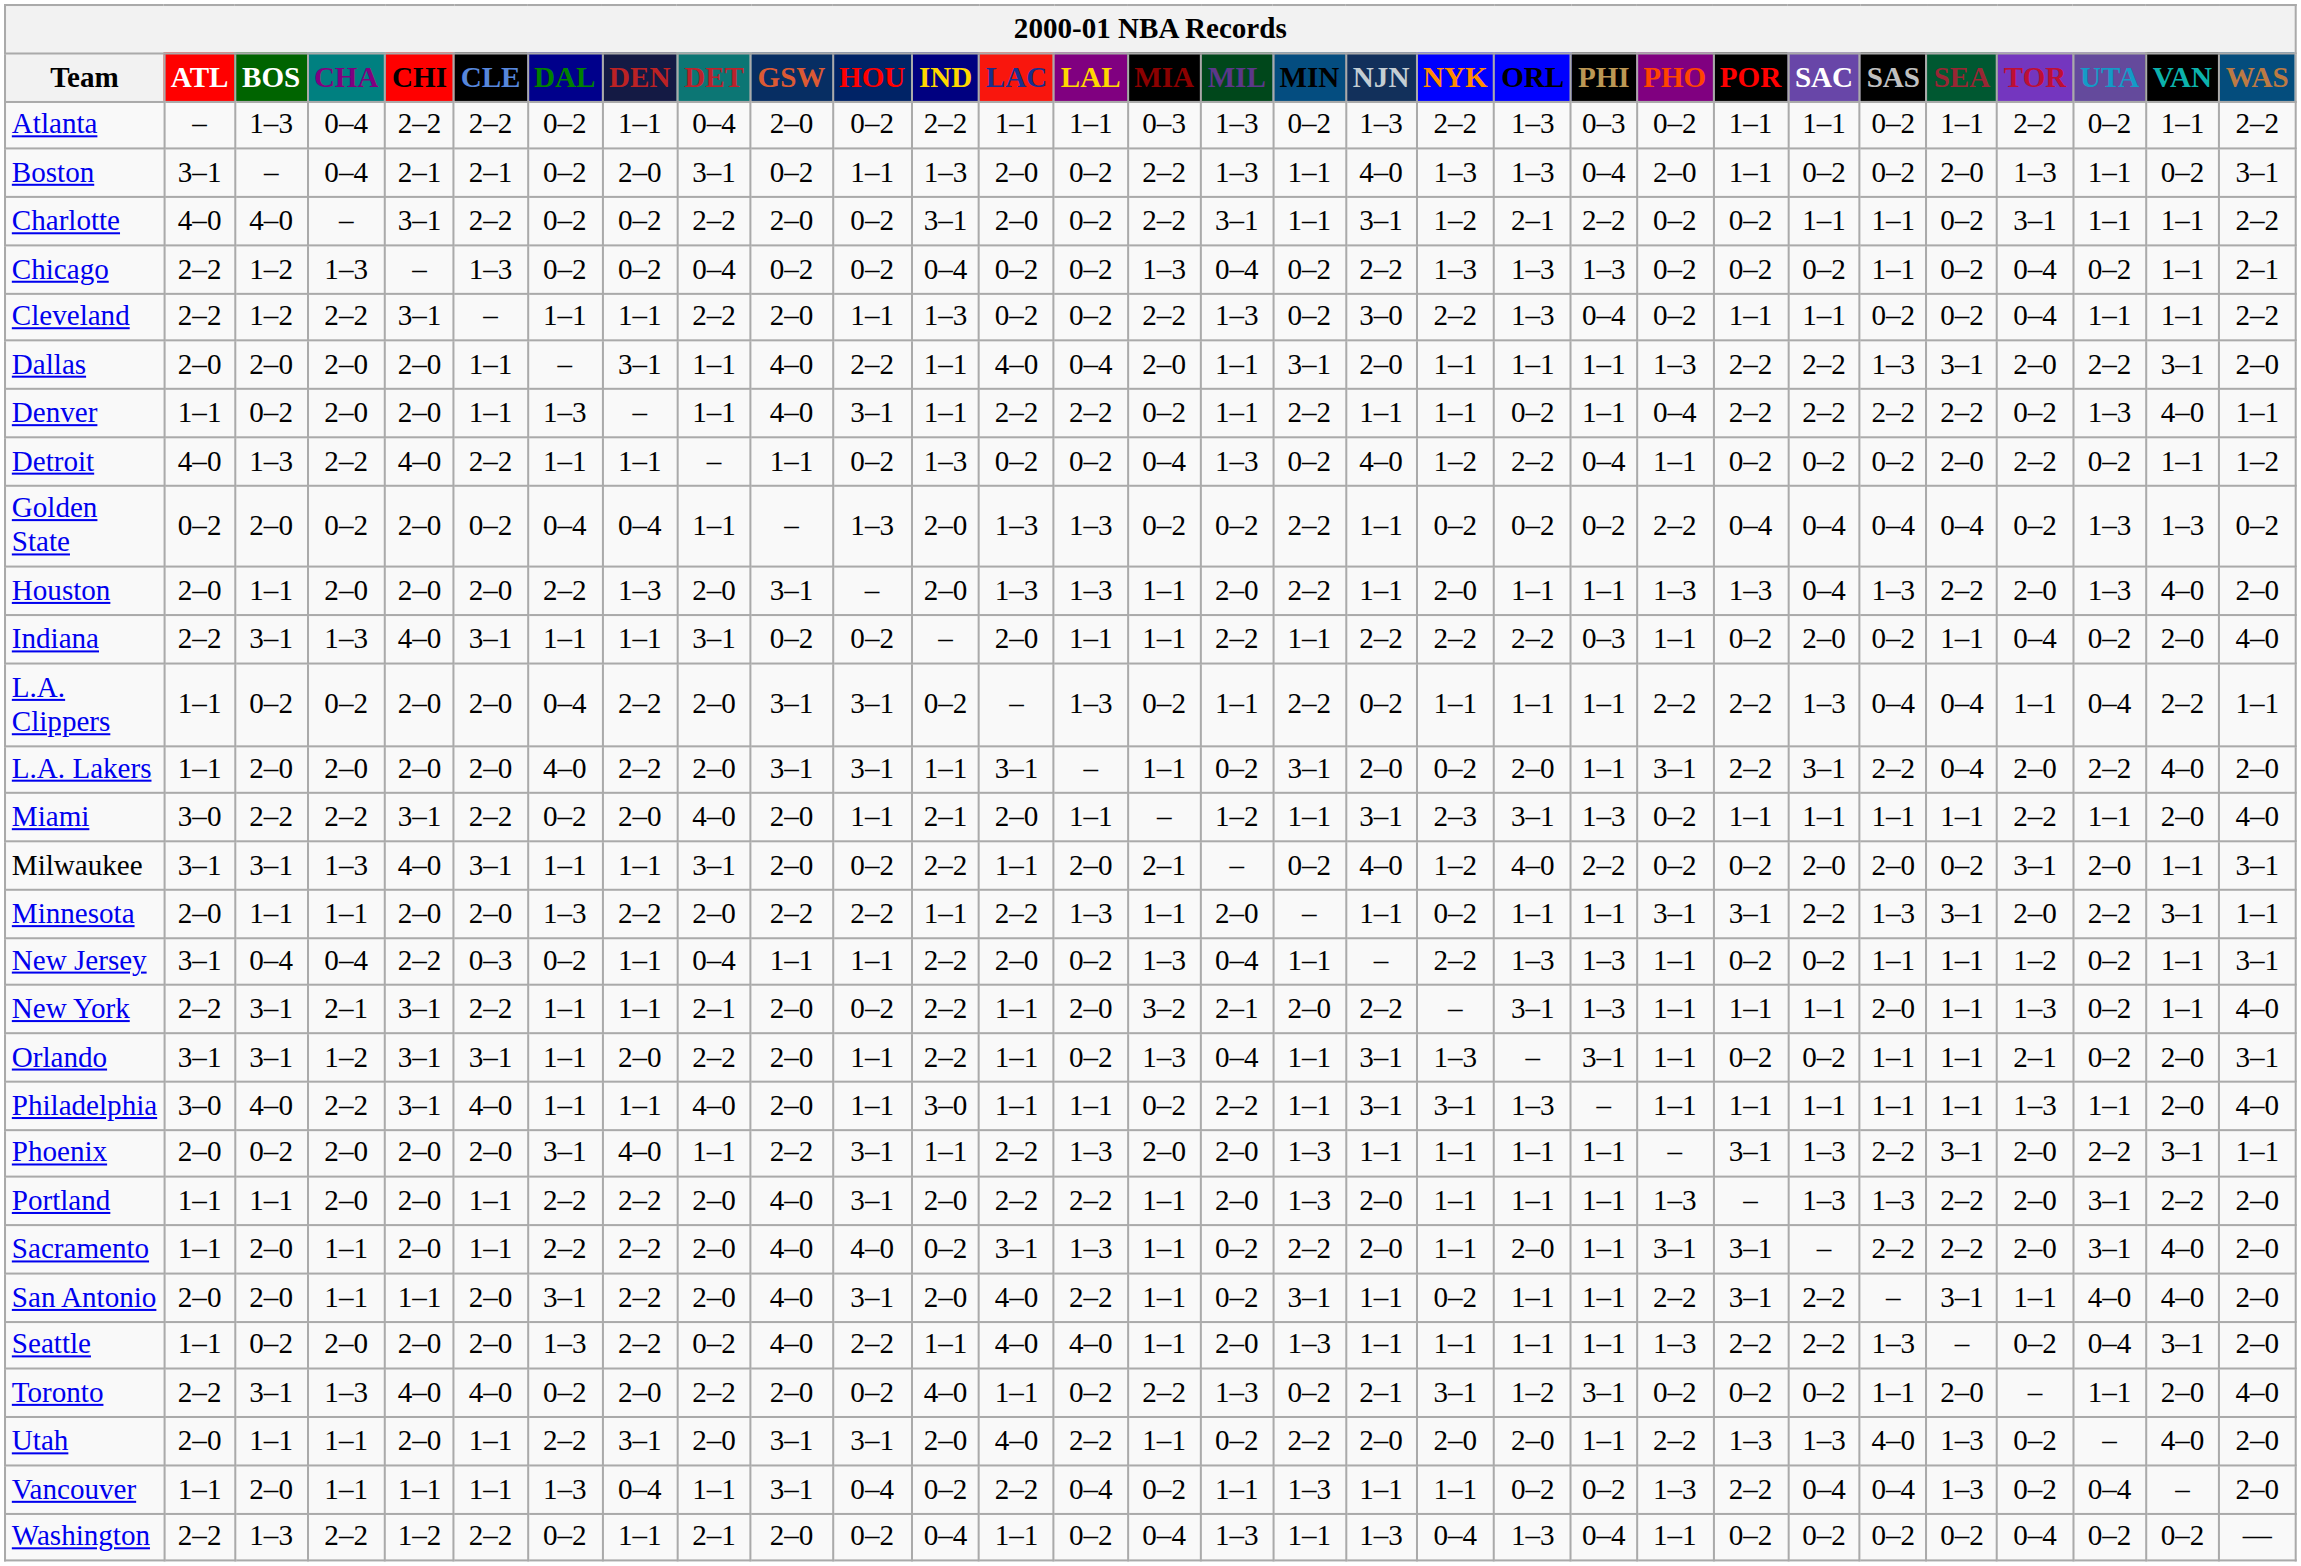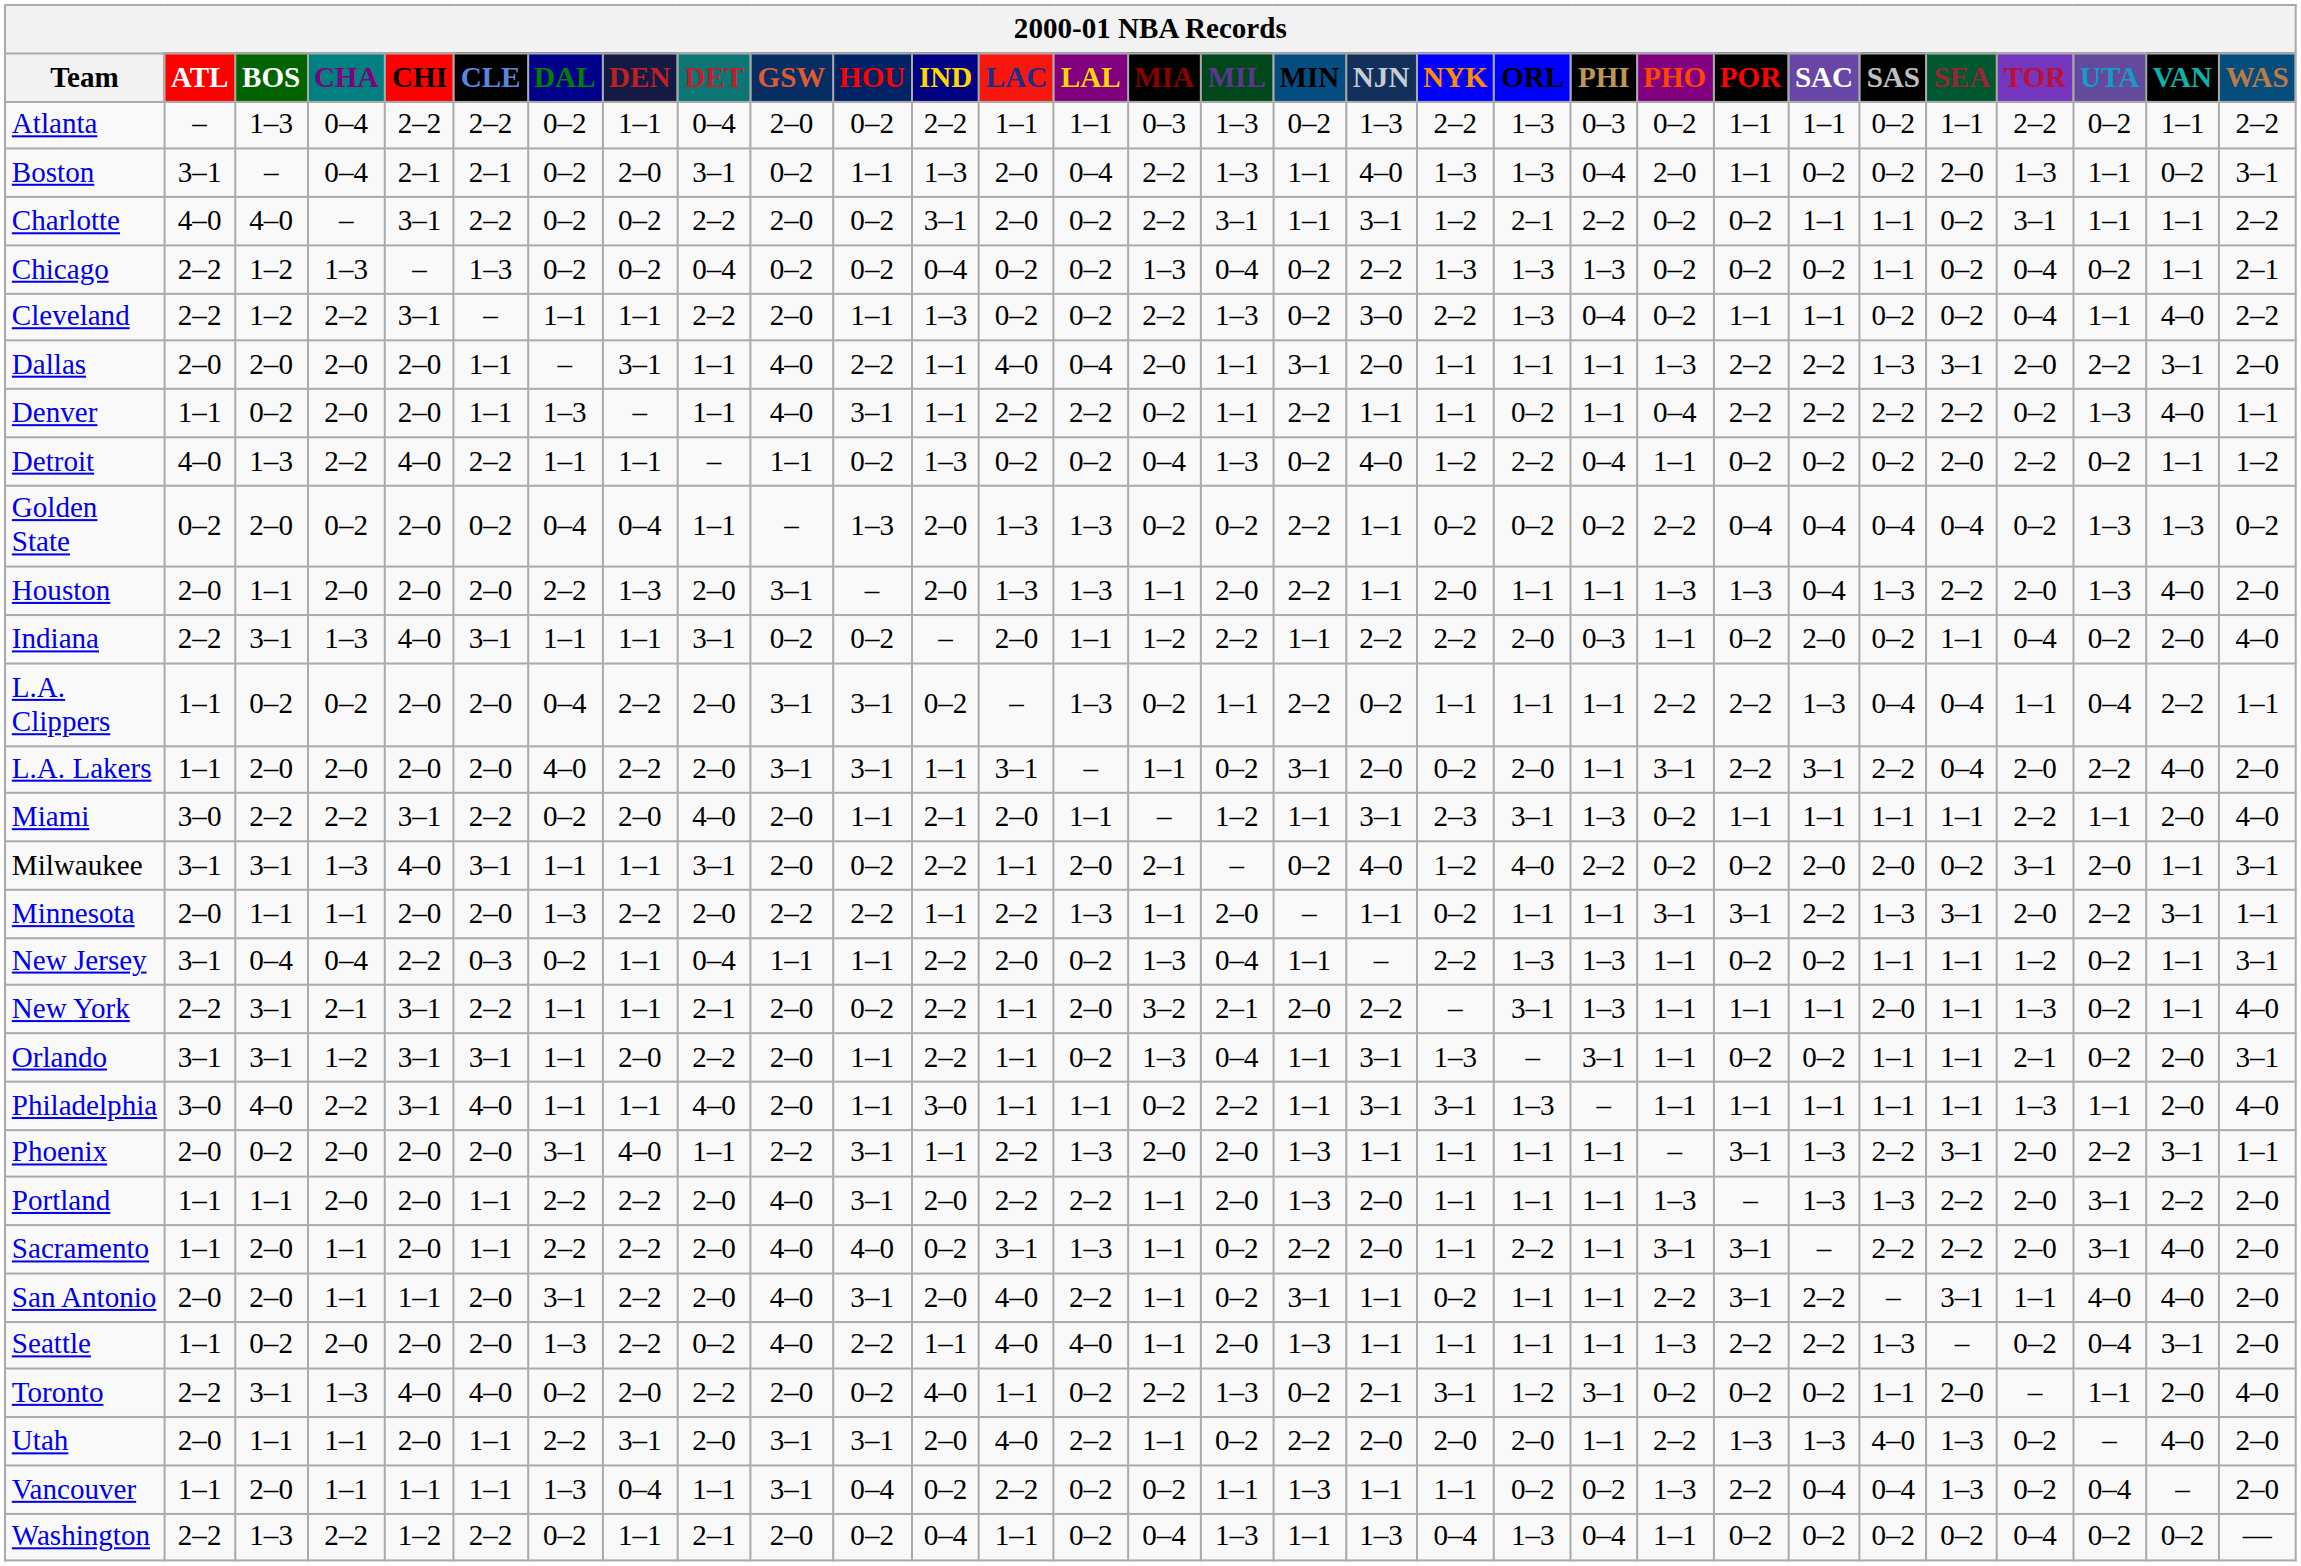Boston | LAL: 0–2 -> 0–4
Cleveland | VAN: 1–1 -> 4–0
Indiana | MIA: 1–1 -> 1–2
Indiana | ORL: 2–2 -> 2–0
Sacramento | ORL: 2–0 -> 2–2
Vancouver | LAL: 0–4 -> 0–2
